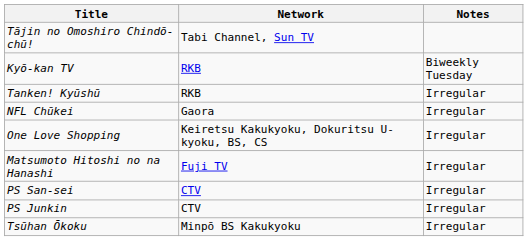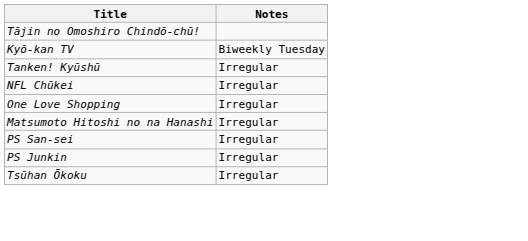- column: Network | Tabi Channel, Sun TV | RKB | RKB | Gaora | Keiretsu Kakukyoku, Dokuritsu U-kyoku, BS, CS | Fuji TV | CTV | CTV | Minpō BS Kakukyoku
